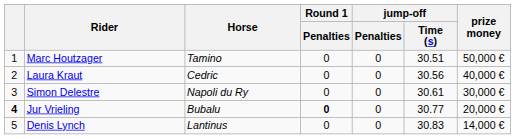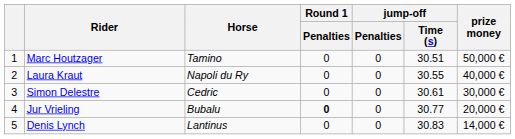Laura Kraut | Horse: Cedric -> Napoli du Ry
Laura Kraut | jump-off / Time (s): 30.56 -> 30.55
Simon Delestre | Horse: Napoli du Ry -> Cedric
Jur Vrieling | column 1: bold -> normal
